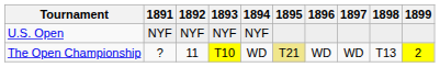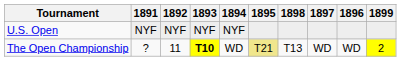columns swapped: 1896 <-> 1898
The Open Championship | 1893: normal -> bold
